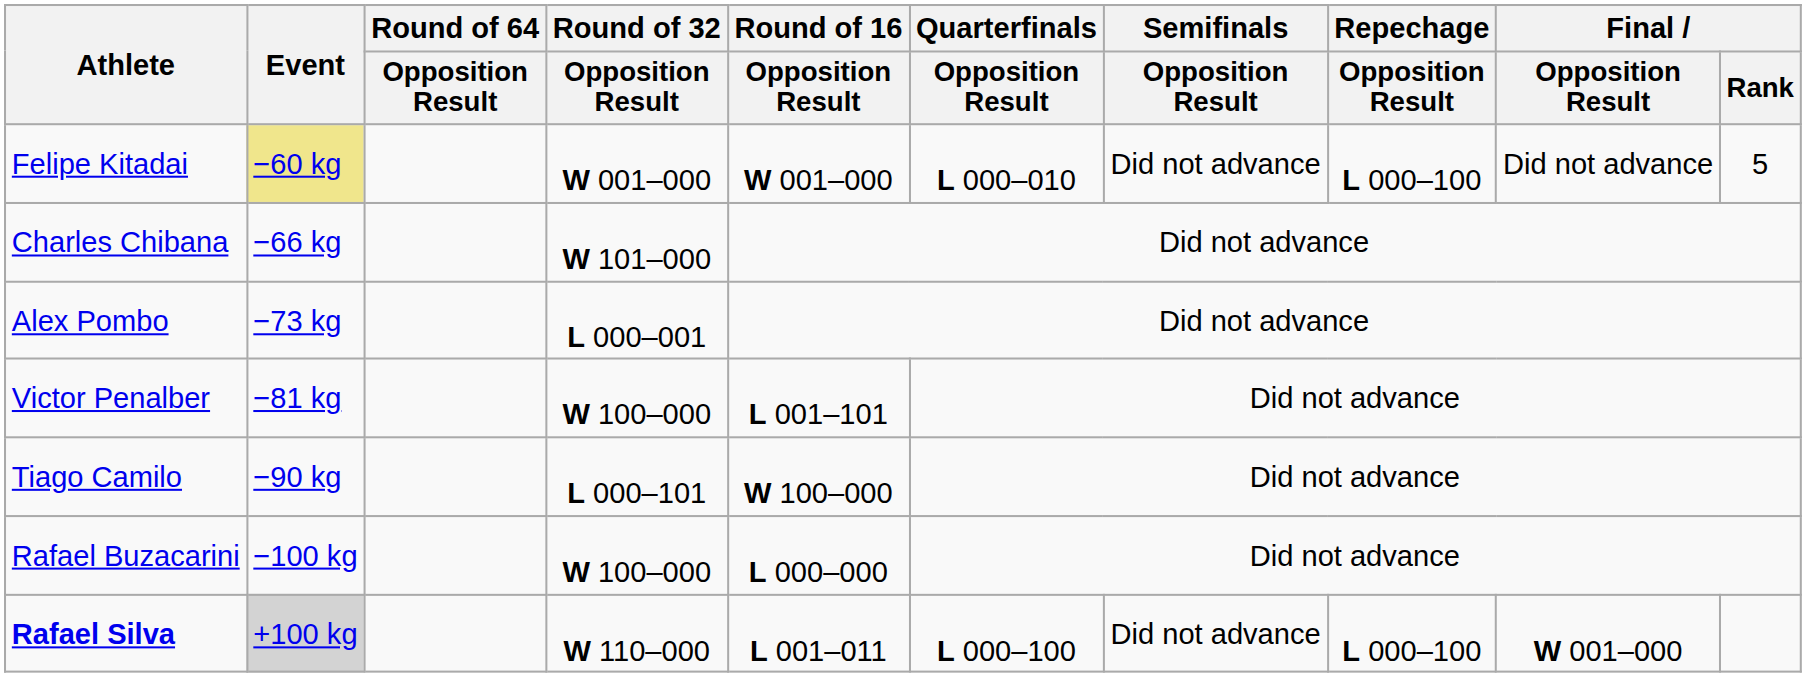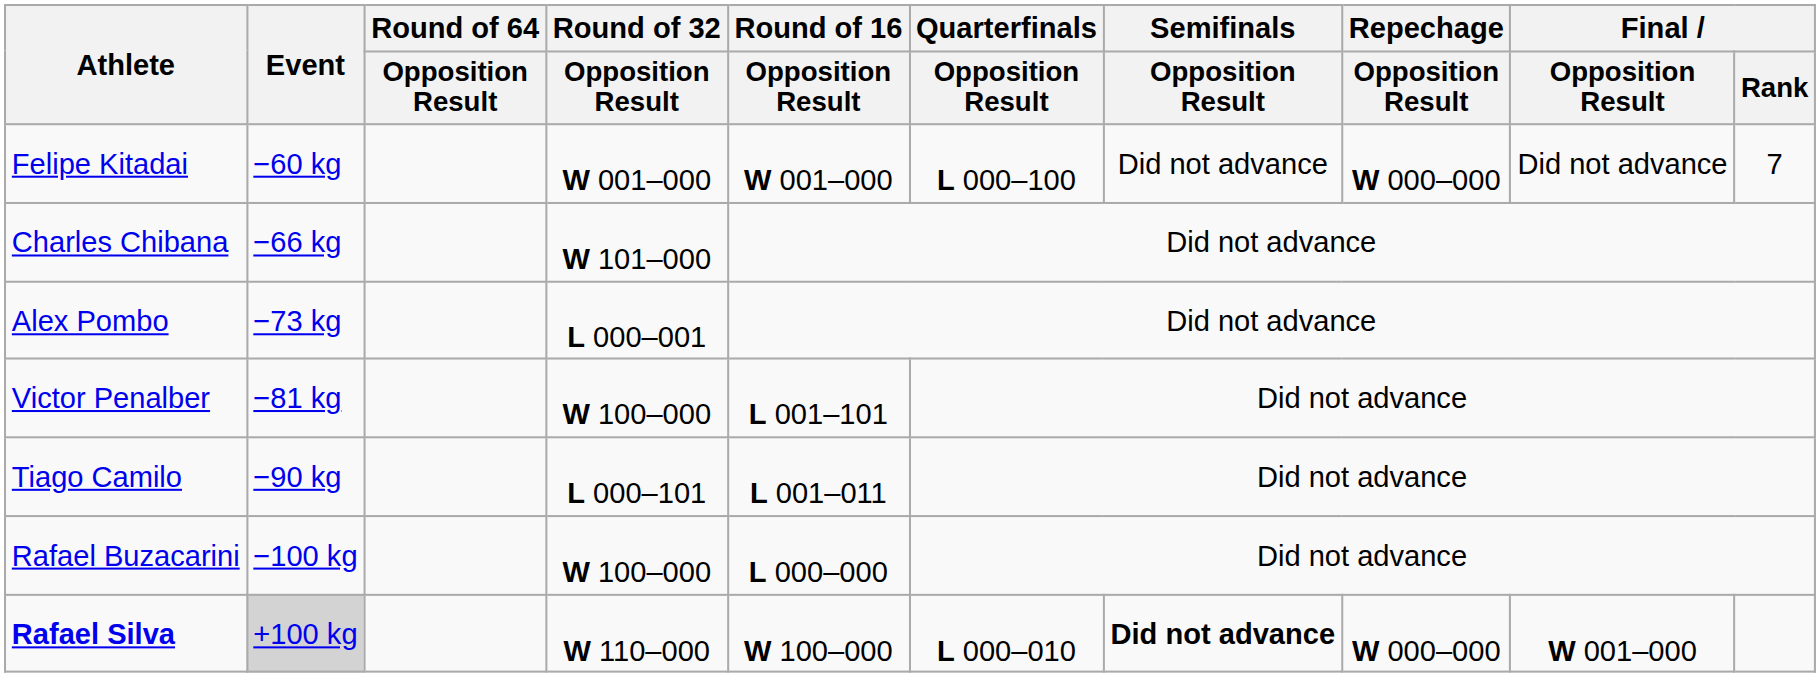Felipe Kitadai | Event: khaki background -> no background
Felipe Kitadai | Quarterfinals / Opposition Result: L 000–010 -> L 000–100
Felipe Kitadai | Repechage / Opposition Result: L 000–100 -> W 000–000
Felipe Kitadai | Final / Rank: 5 -> 7
Tiago Camilo | Round of 16 / Opposition Result: W 100–000 -> L 001–011
Rafael Silva | Round of 16 / Opposition Result: L 001–011 -> W 100–000
Rafael Silva | Quarterfinals / Opposition Result: L 000–100 -> L 000–010
Rafael Silva | Semifinals / Opposition Result: normal -> bold
Rafael Silva | Repechage / Opposition Result: L 000–100 -> W 000–000
